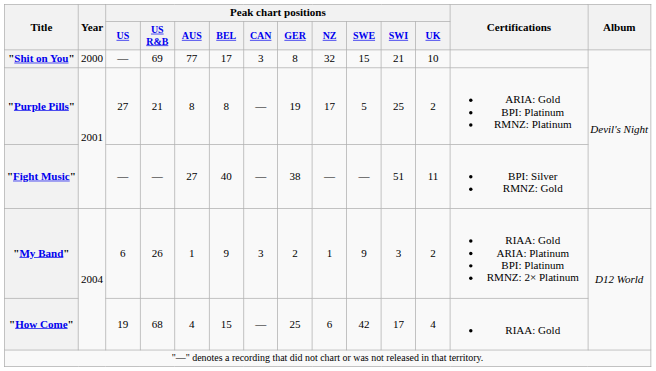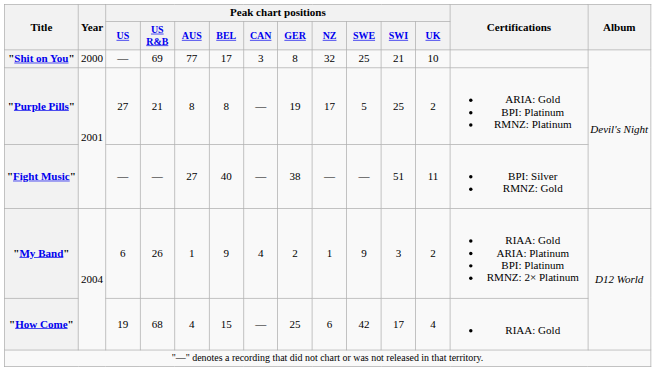"Shit on You" | Peak chart positions / SWE: 15 -> 25
"My Band" | Peak chart positions / CAN: 3 -> 4
